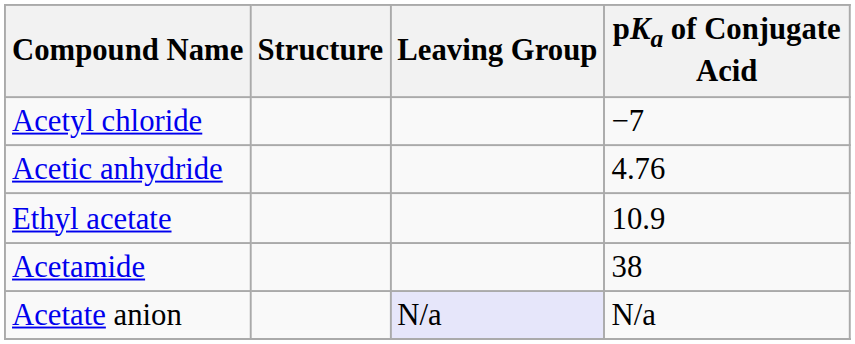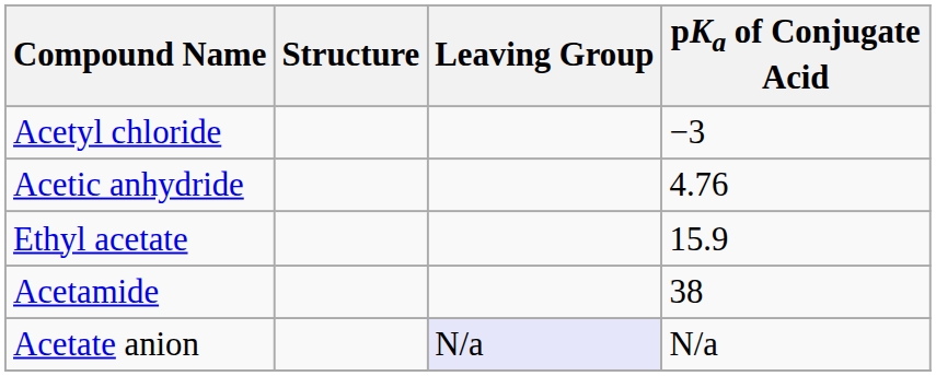Acetyl chloride | pKa of Conjugate Acid: −7 -> −3
Ethyl acetate | pKa of Conjugate Acid: 10.9 -> 15.9
